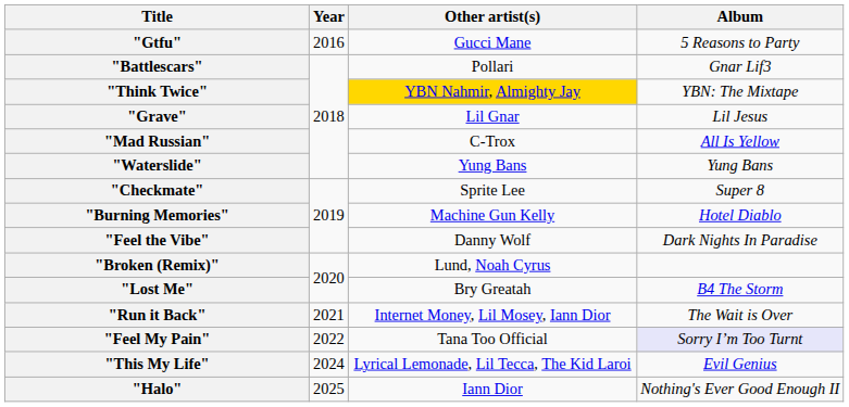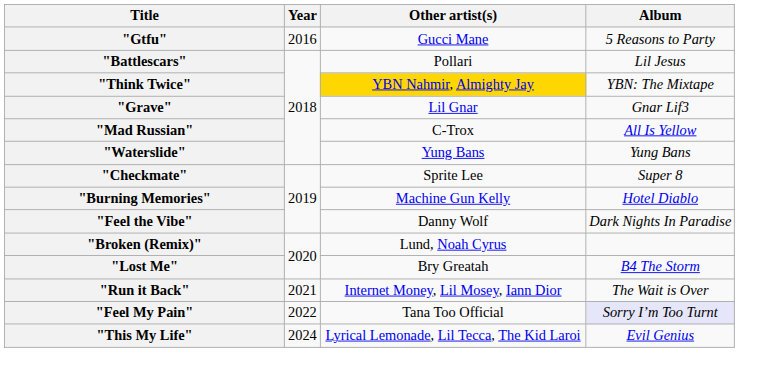"Battlescars" | Album: Gnar Lif3 -> Lil Jesus
"Grave" | Album: Lil Jesus -> Gnar Lif3
- row: "Halo" | 2025 | Iann Dior | Nothing's Ever Good Enough II
